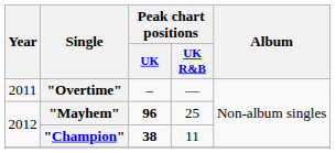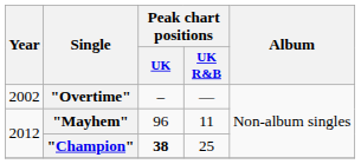"Overtime" | Year: 2011 -> 2002
"Mayhem" | Peak chart positions / UK: bold -> normal
"Mayhem" | Peak chart positions / UK R&B: 25 -> 11
"Champion" | Peak chart positions / UK R&B: 11 -> 25
